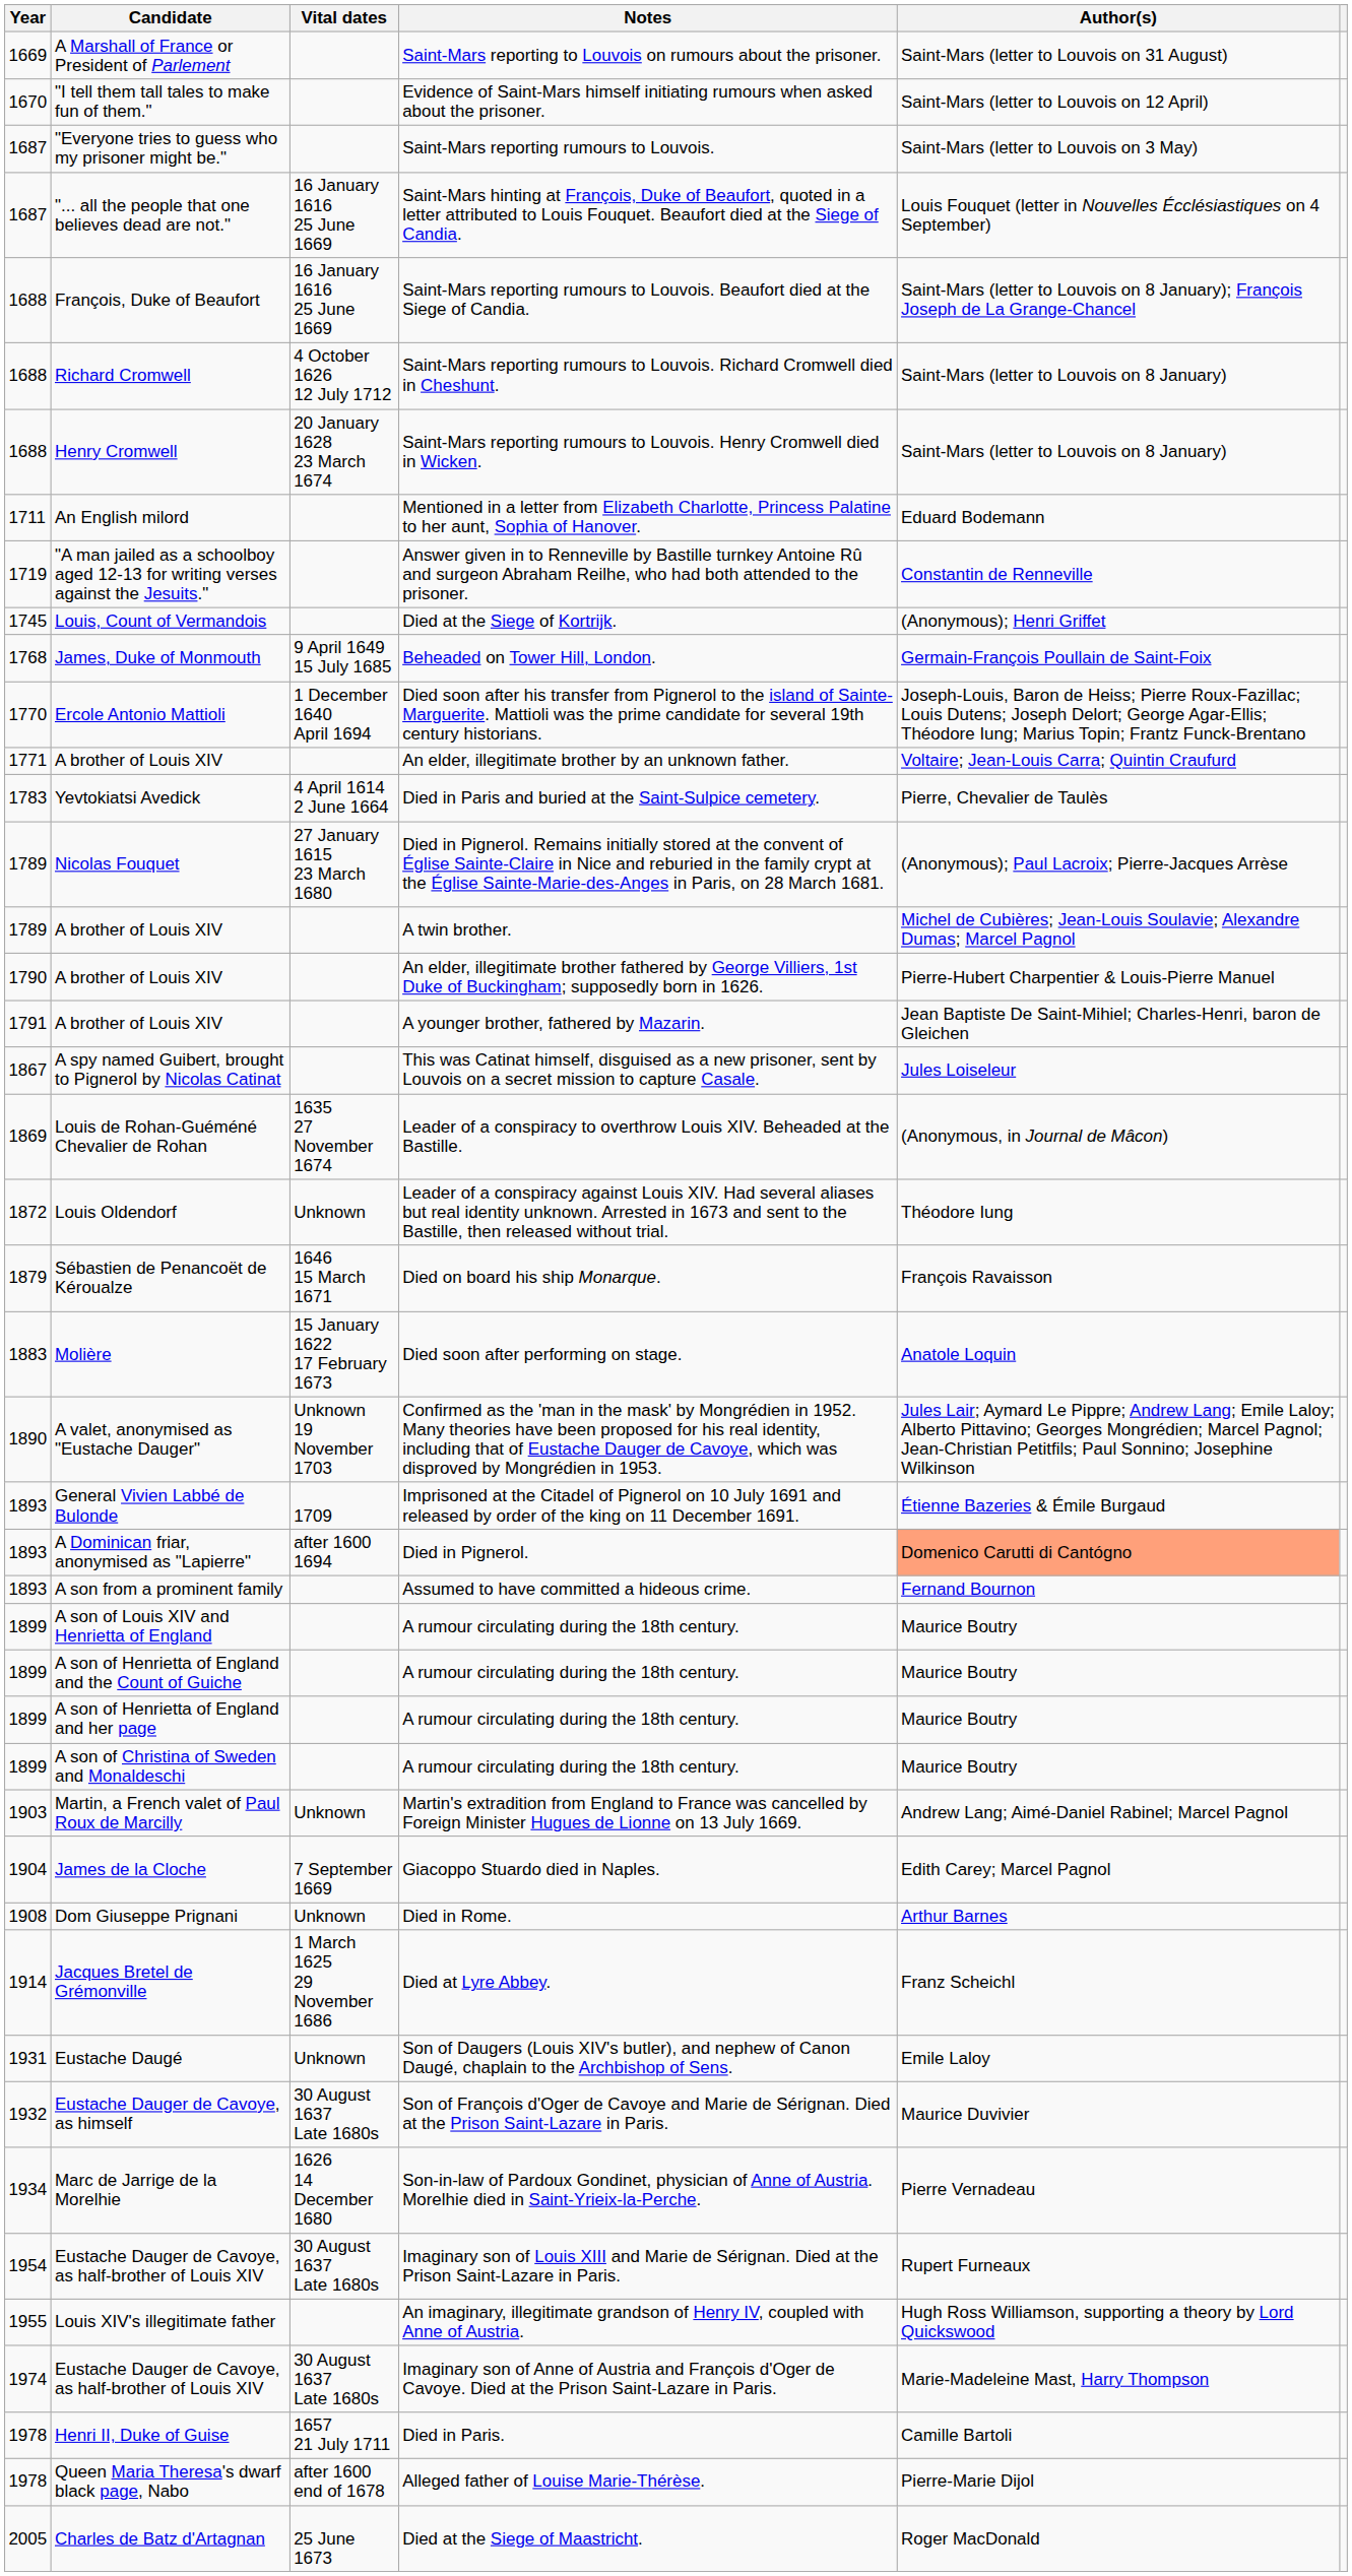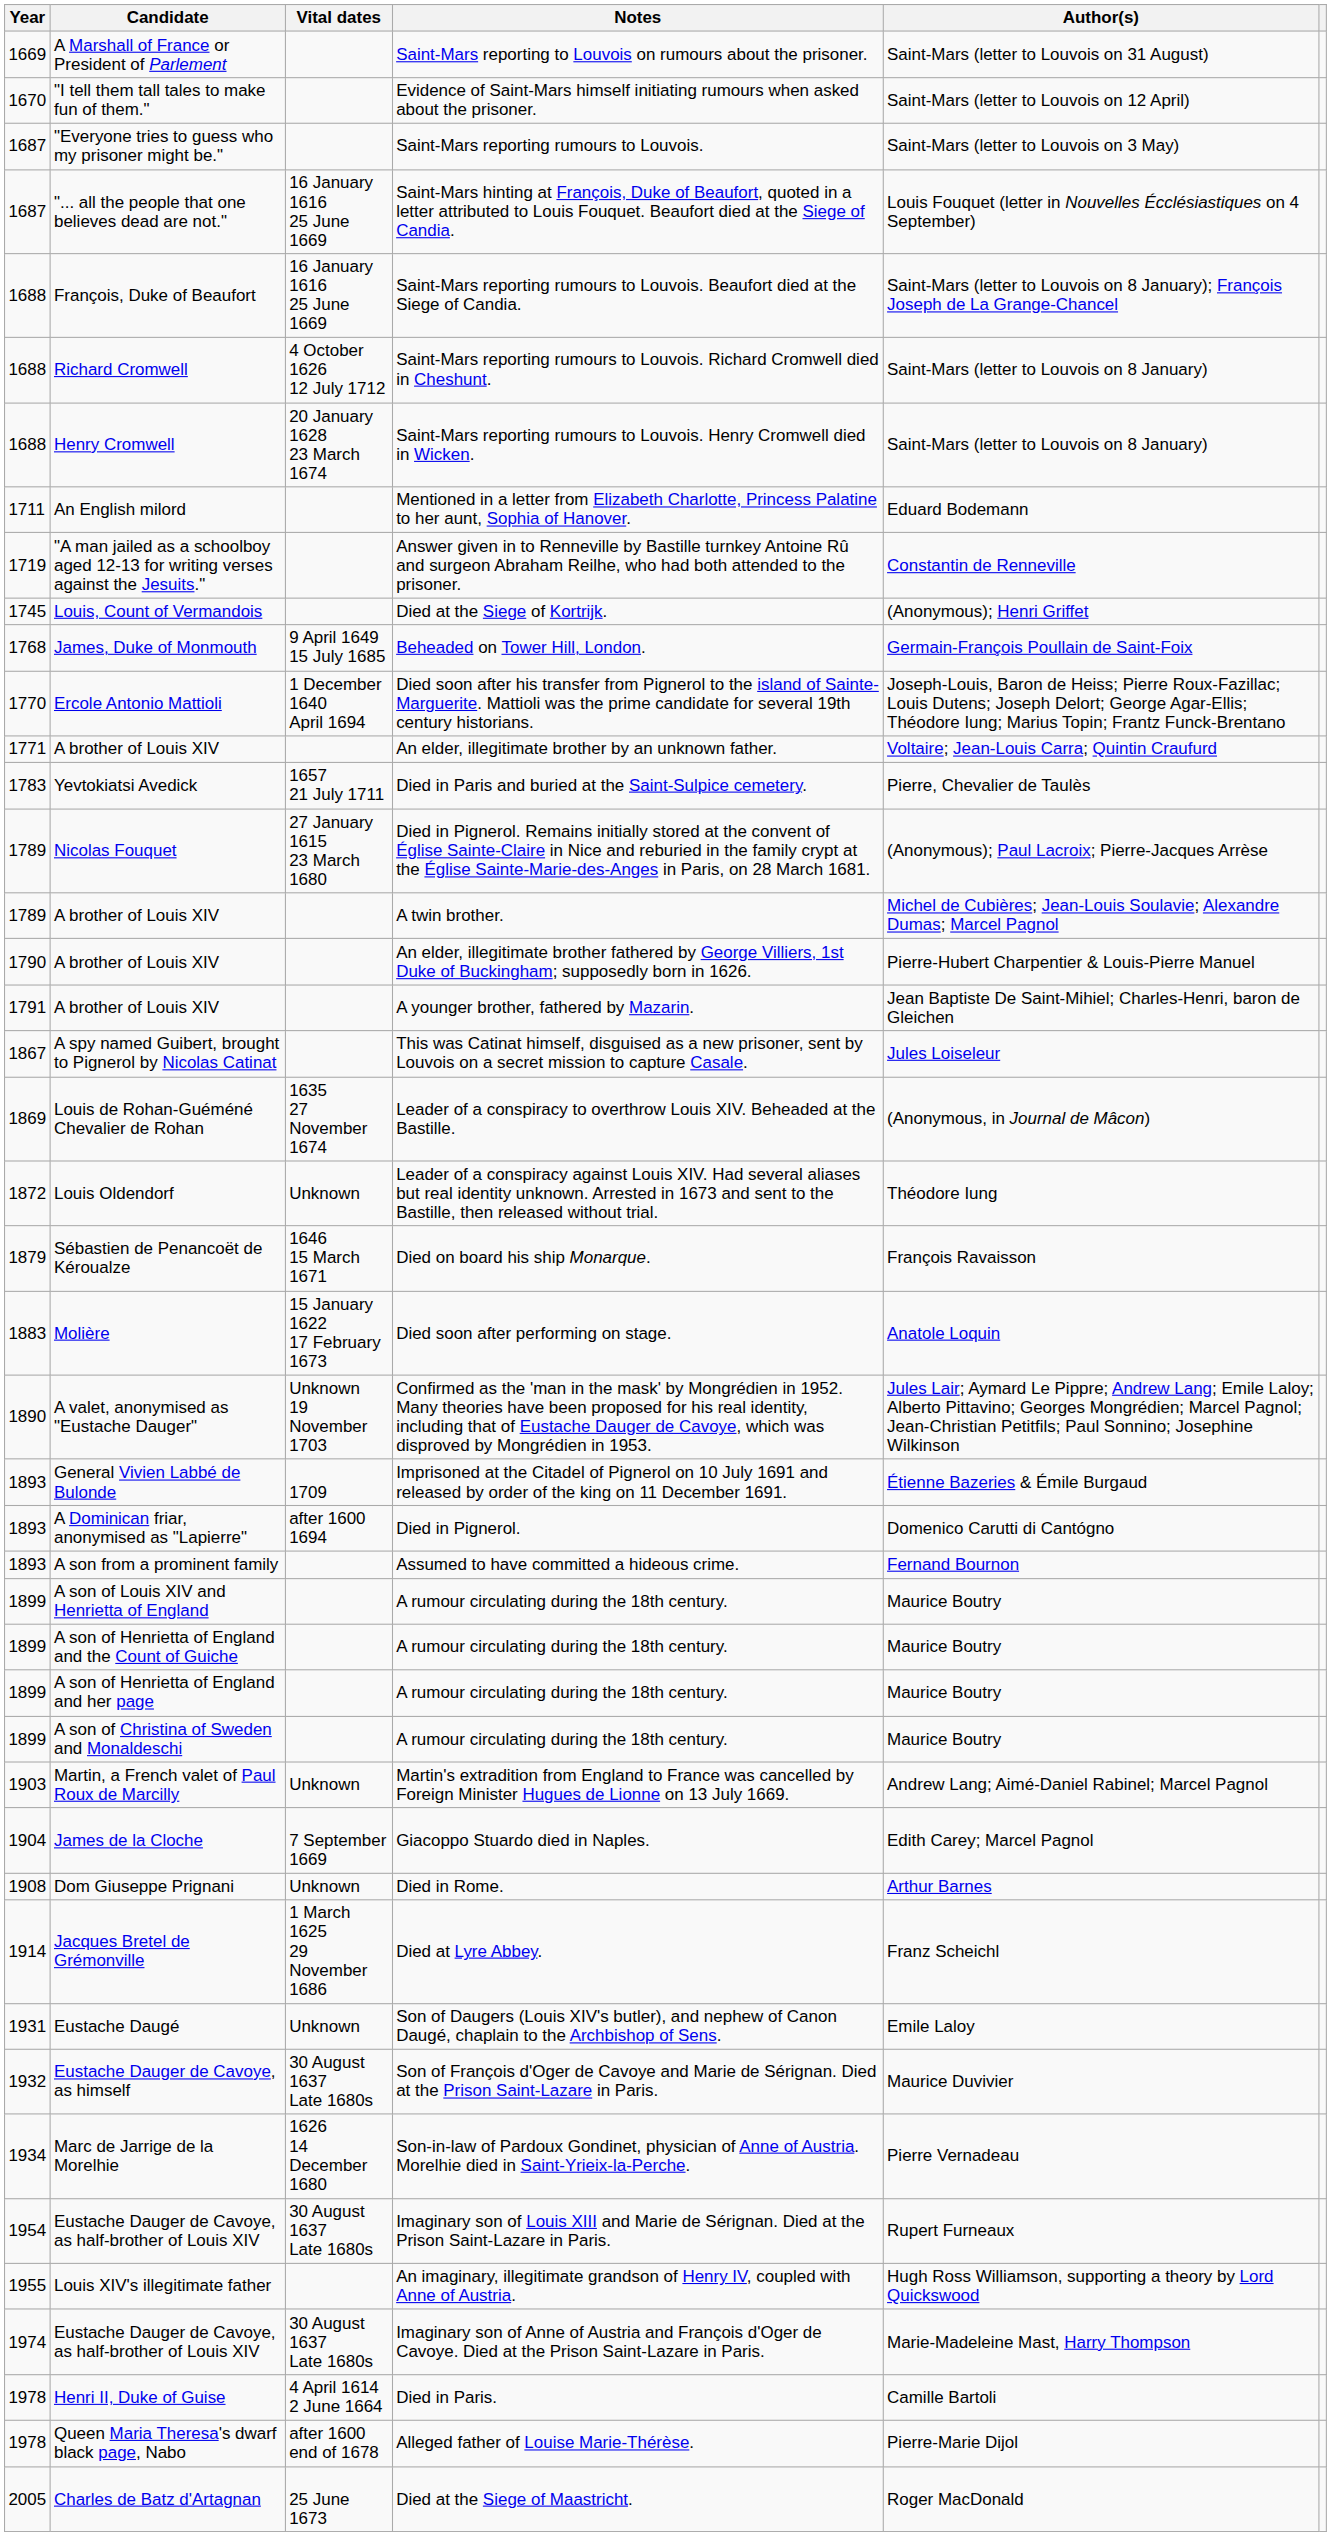Died in Paris and buried at the Saint-Sulpice cemetery. | Vital dates: 4 April 1614 2 June 1664 -> 1657 21 July 1711
Died in Pignerol. | Author(s): lightsalmon background -> no background
Died in Paris. | Vital dates: 1657 21 July 1711 -> 4 April 1614 2 June 1664
